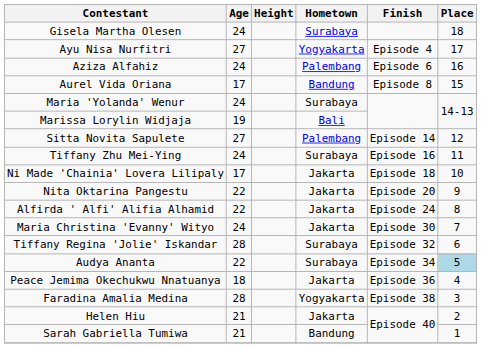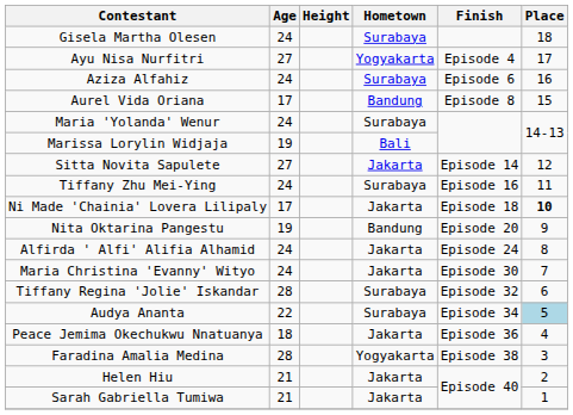Aziza Alfahiz | Hometown: Palembang -> Surabaya
Sitta Novita Sapulete | Hometown: Palembang -> Jakarta
Ni Made 'Chainia' Lovera Lilipaly | Place: normal -> bold
Nita Oktarina Pangestu | Age: 22 -> 19
Nita Oktarina Pangestu | Hometown: Jakarta -> Bandung
Alfirda ' Alfi' Alifia Alhamid | Age: 22 -> 24
Sarah Gabriella Tumiwa | Hometown: Bandung -> Jakarta
